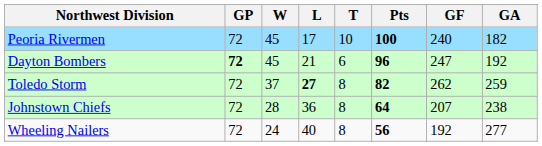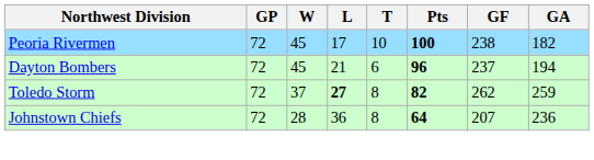Peoria Rivermen | GF: 240 -> 238
Dayton Bombers | GP: bold -> normal
Dayton Bombers | GF: 247 -> 237
Dayton Bombers | GA: 192 -> 194
Johnstown Chiefs | GA: 238 -> 236
- row: Wheeling Nailers | 72 | 24 | 40 | 8 | 56 | 192 | 277
